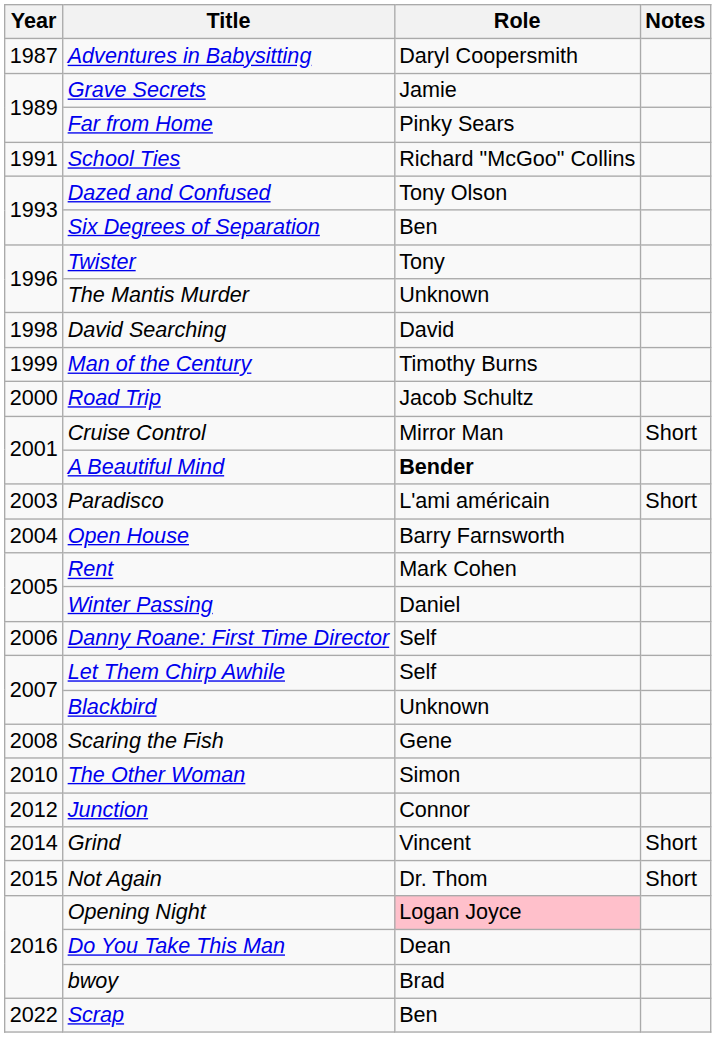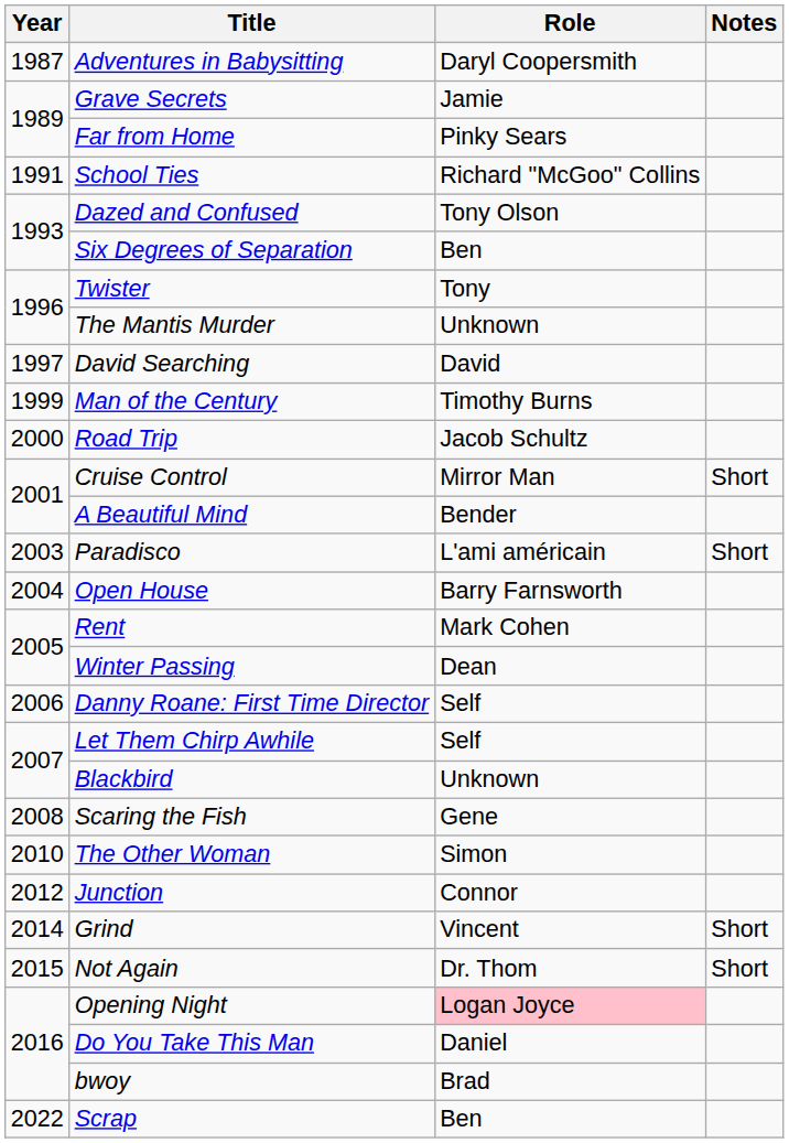David Searching | Year: 1998 -> 1997
A Beautiful Mind | Role: bold -> normal
Winter Passing | Role: Daniel -> Dean
Do You Take This Man | Role: Dean -> Daniel
